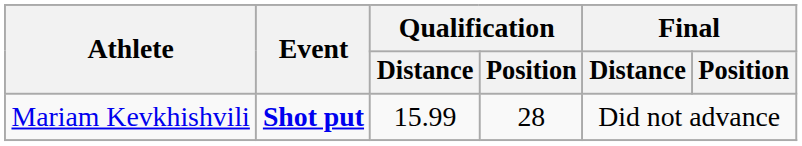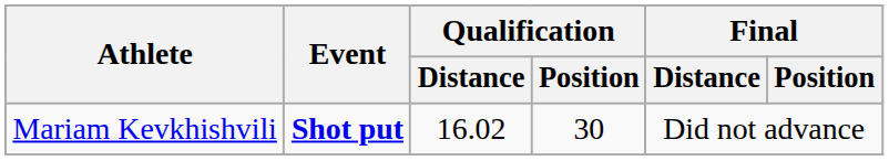Mariam Kevkhishvili | Qualification / Distance: 15.99 -> 16.02
Mariam Kevkhishvili | Qualification / Position: 28 -> 30
